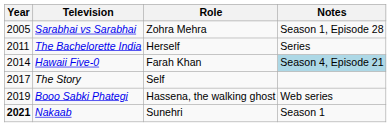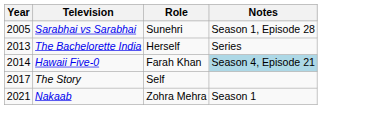Sarabhai vs Sarabhai | Role: Zohra Mehra -> Sunehri
The Bachelorette India | Year: 2011 -> 2013
- row: 2019 | Booo Sabki Phategi | Hassena, the walking ghost | Web series
Nakaab | Year: bold -> normal
Nakaab | Role: Sunehri -> Zohra Mehra
